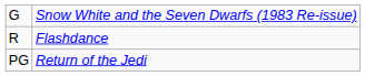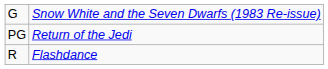rows swapped: PG <-> R
